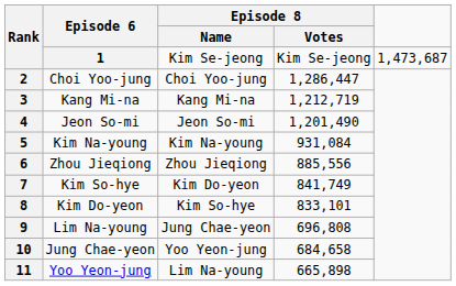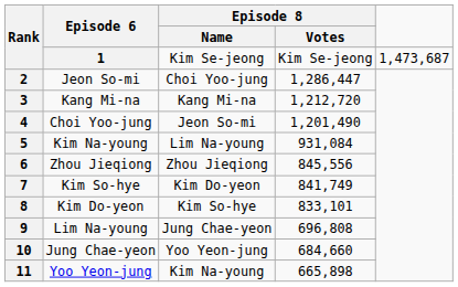2 | Episode 6: Choi Yoo-jung -> Jeon So-mi
3 | Episode 8 / Votes: 1,212,719 -> 1,212,720
4 | Episode 6: Jeon So-mi -> Choi Yoo-jung
5 | Episode 8 / Name: Kim Na-young -> Lim Na-young
6 | Episode 8 / Votes: 885,556 -> 845,556
10 | Episode 8 / Votes: 684,658 -> 684,660
11 | Episode 8 / Name: Lim Na-young -> Kim Na-young
